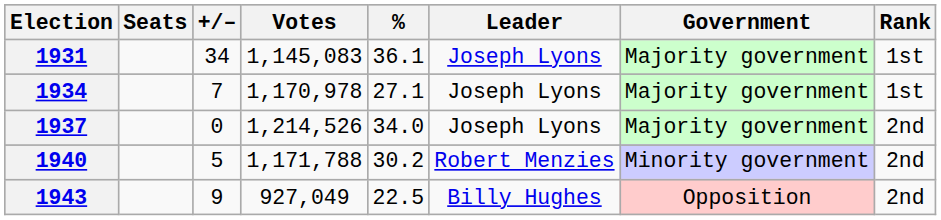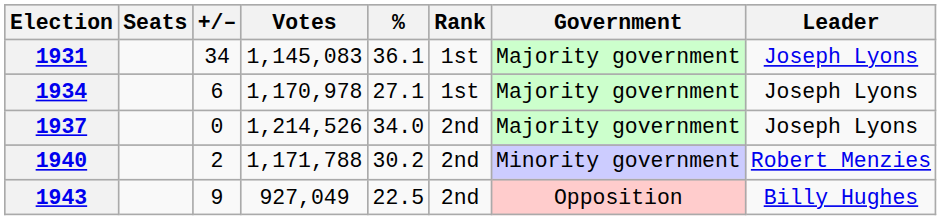columns swapped: Rank <-> Leader
1934 | +/–: 7 -> 6
1940 | +/–: 5 -> 2
